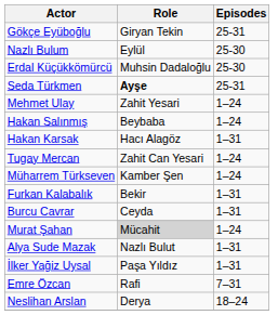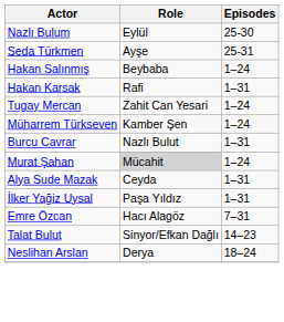- row: Gökçe Eyüboğlu | Giryan Tekin | 25-31
- row: Erdal Küçükkömürcü | Muhsin Dadaloğlu | 25-30
Seda Türkmen | Role: bold -> normal
- row: Mehmet Ulay | Zahit Yesari | 1–24
Hakan Karsak | Role: Hacı Alagöz -> Rafi
- row: Furkan Kalabalık | Bekir | 1–31
Burcu Cavrar | Role: Ceyda -> Nazlı Bulut
Alya Sude Mazak | Role: Nazlı Bulut -> Ceyda
Emre Özcan | Role: Rafi -> Hacı Alagöz
+ row: Talat Bulut | Sinyor/Efkan Dağlı | 14–23
